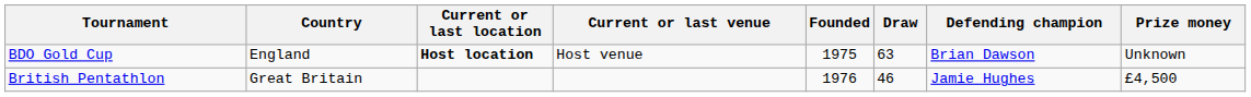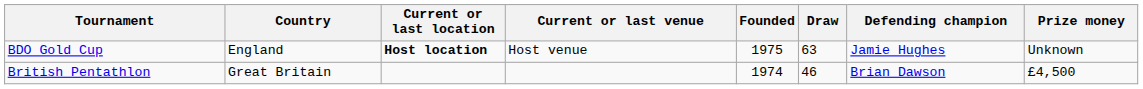BDO Gold Cup | Defending champion: Brian Dawson -> Jamie Hughes
British Pentathlon | Founded: 1976 -> 1974
British Pentathlon | Defending champion: Jamie Hughes -> Brian Dawson
